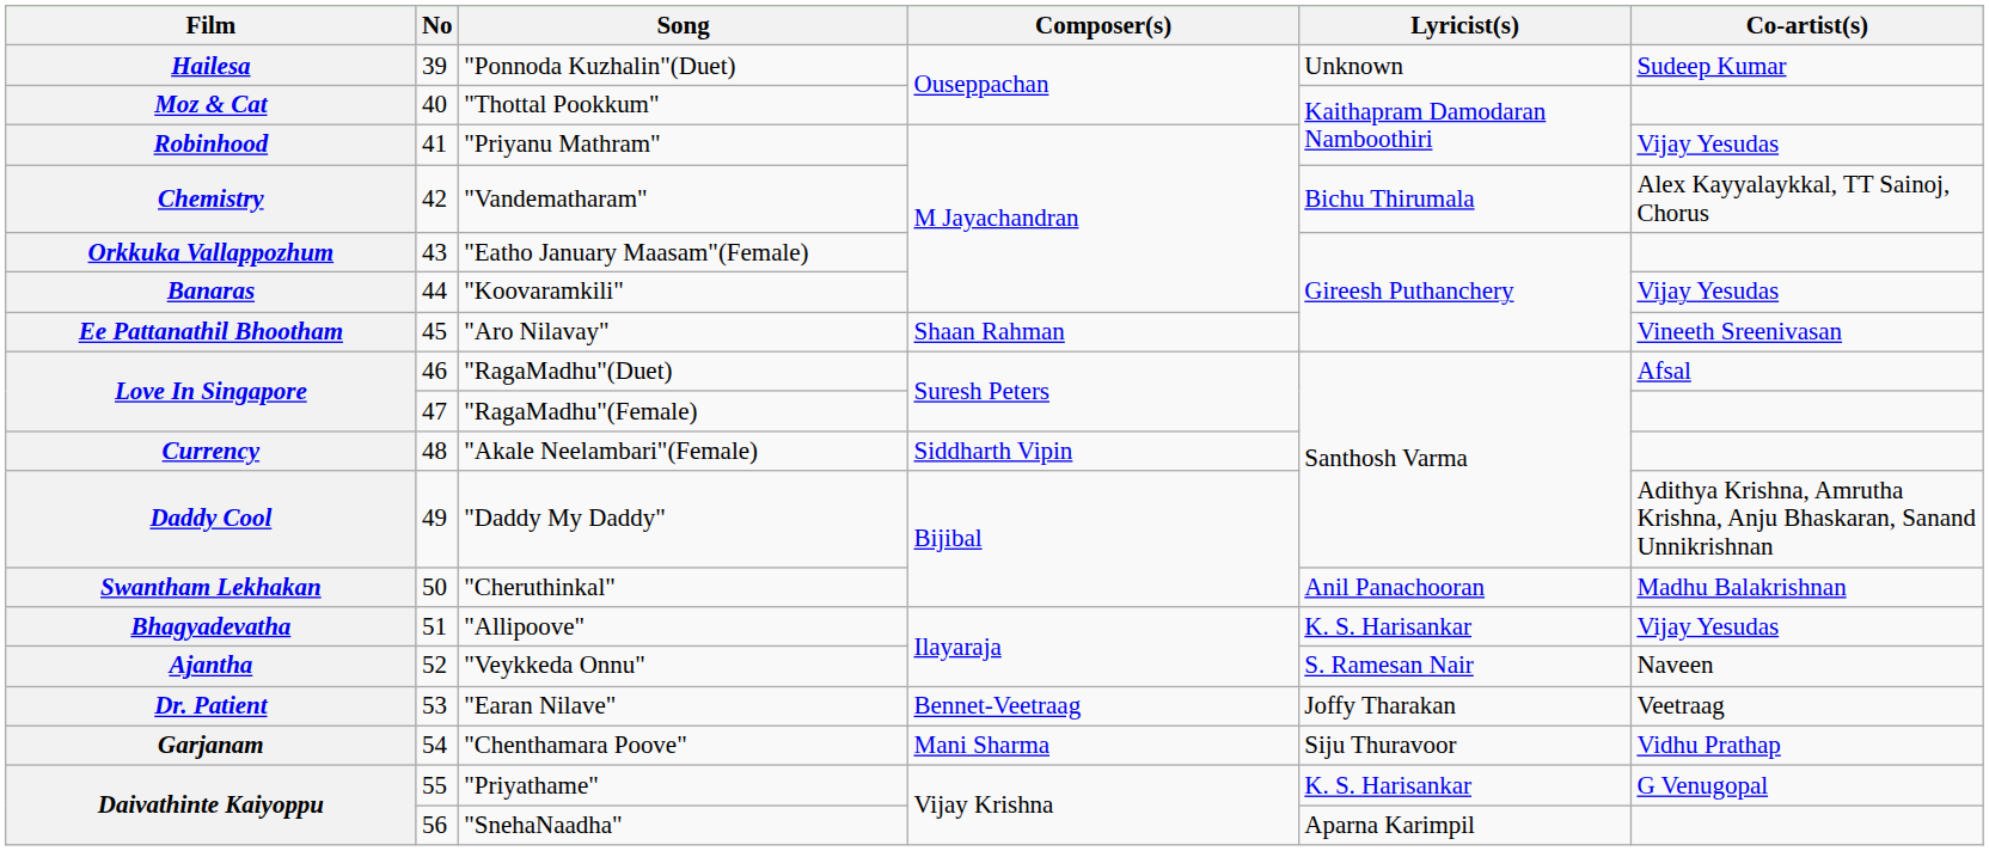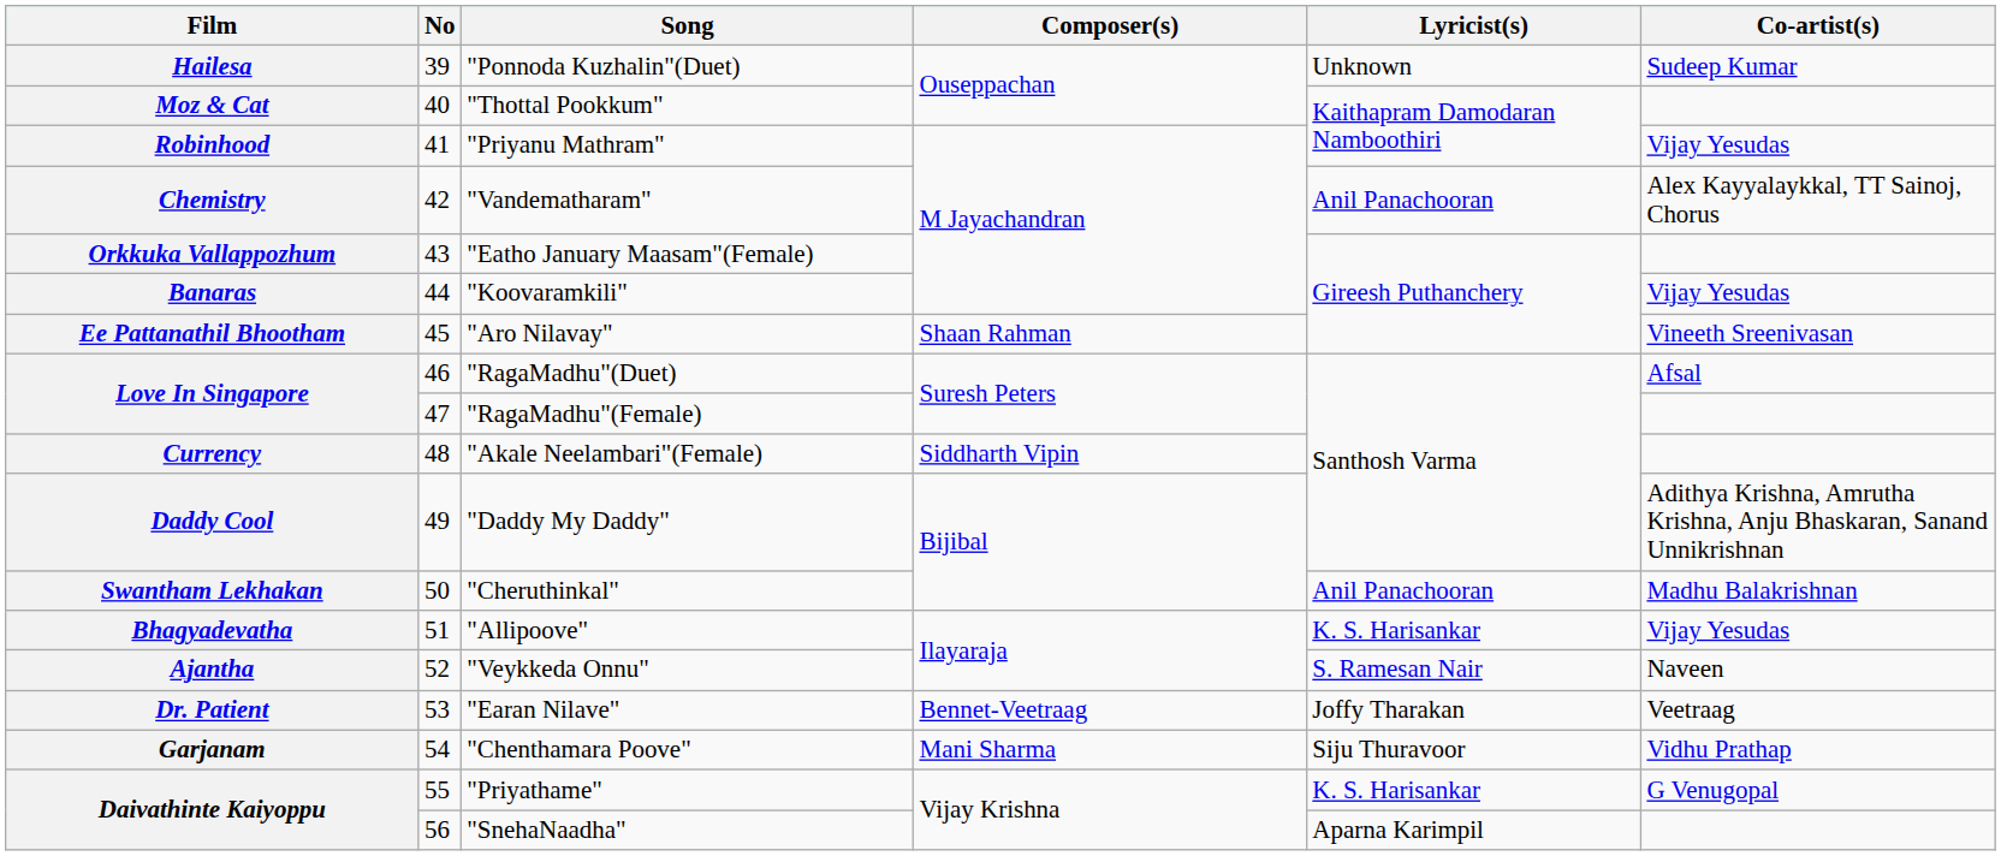"Vandematharam" | Lyricist(s): Bichu Thirumala -> Anil Panachooran
